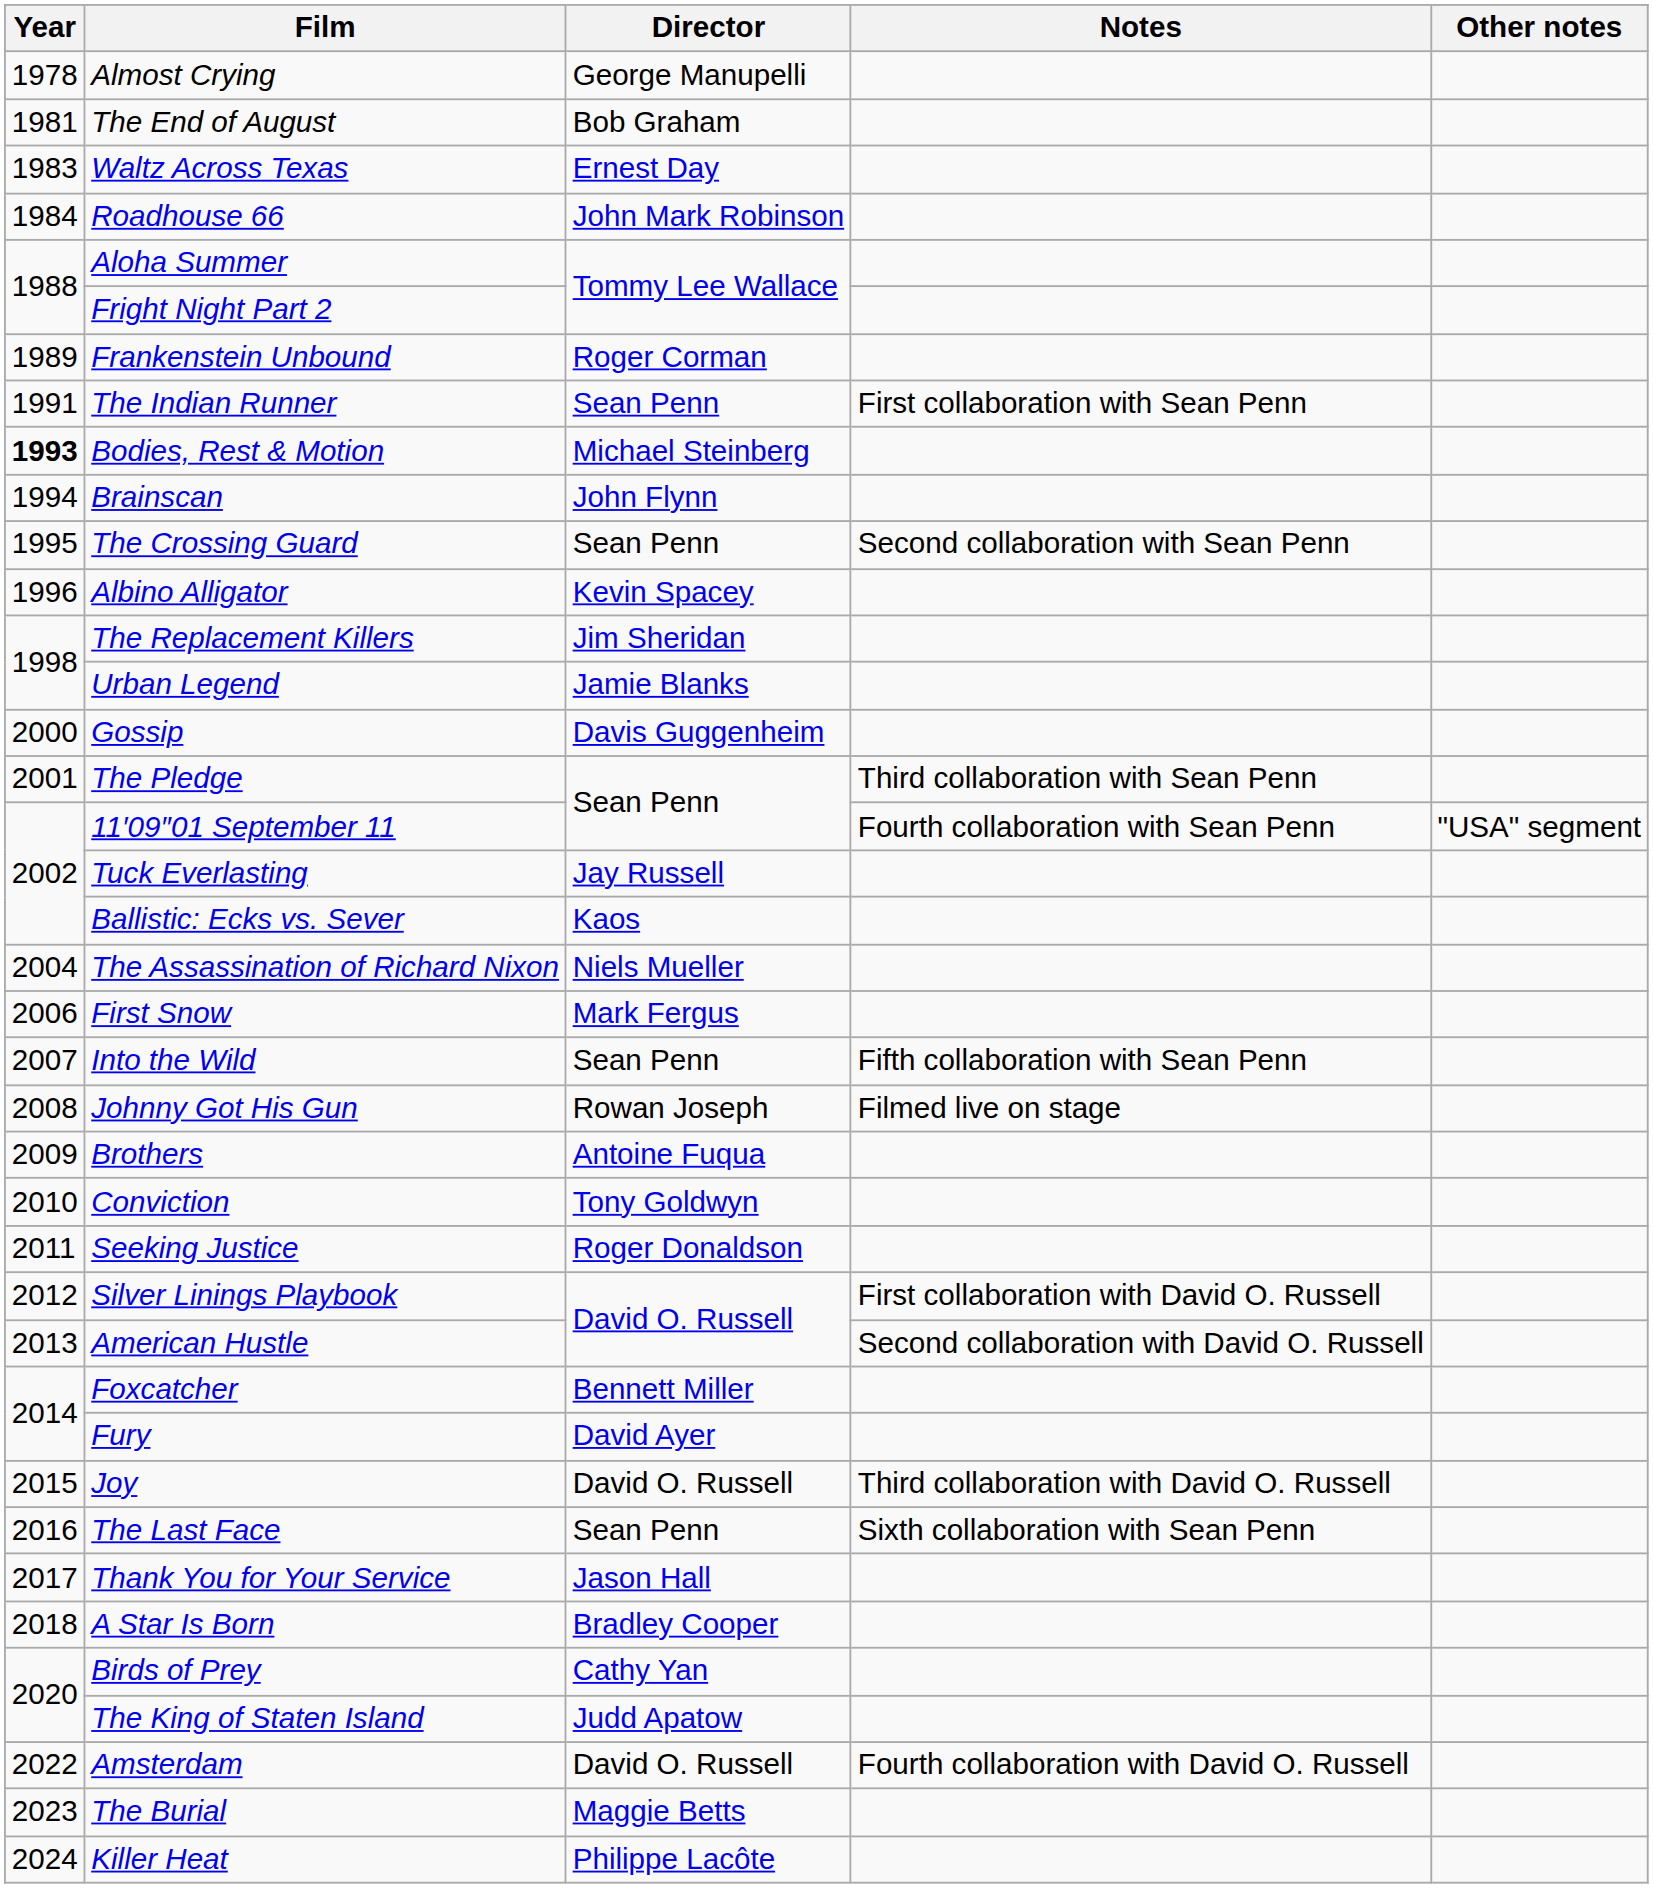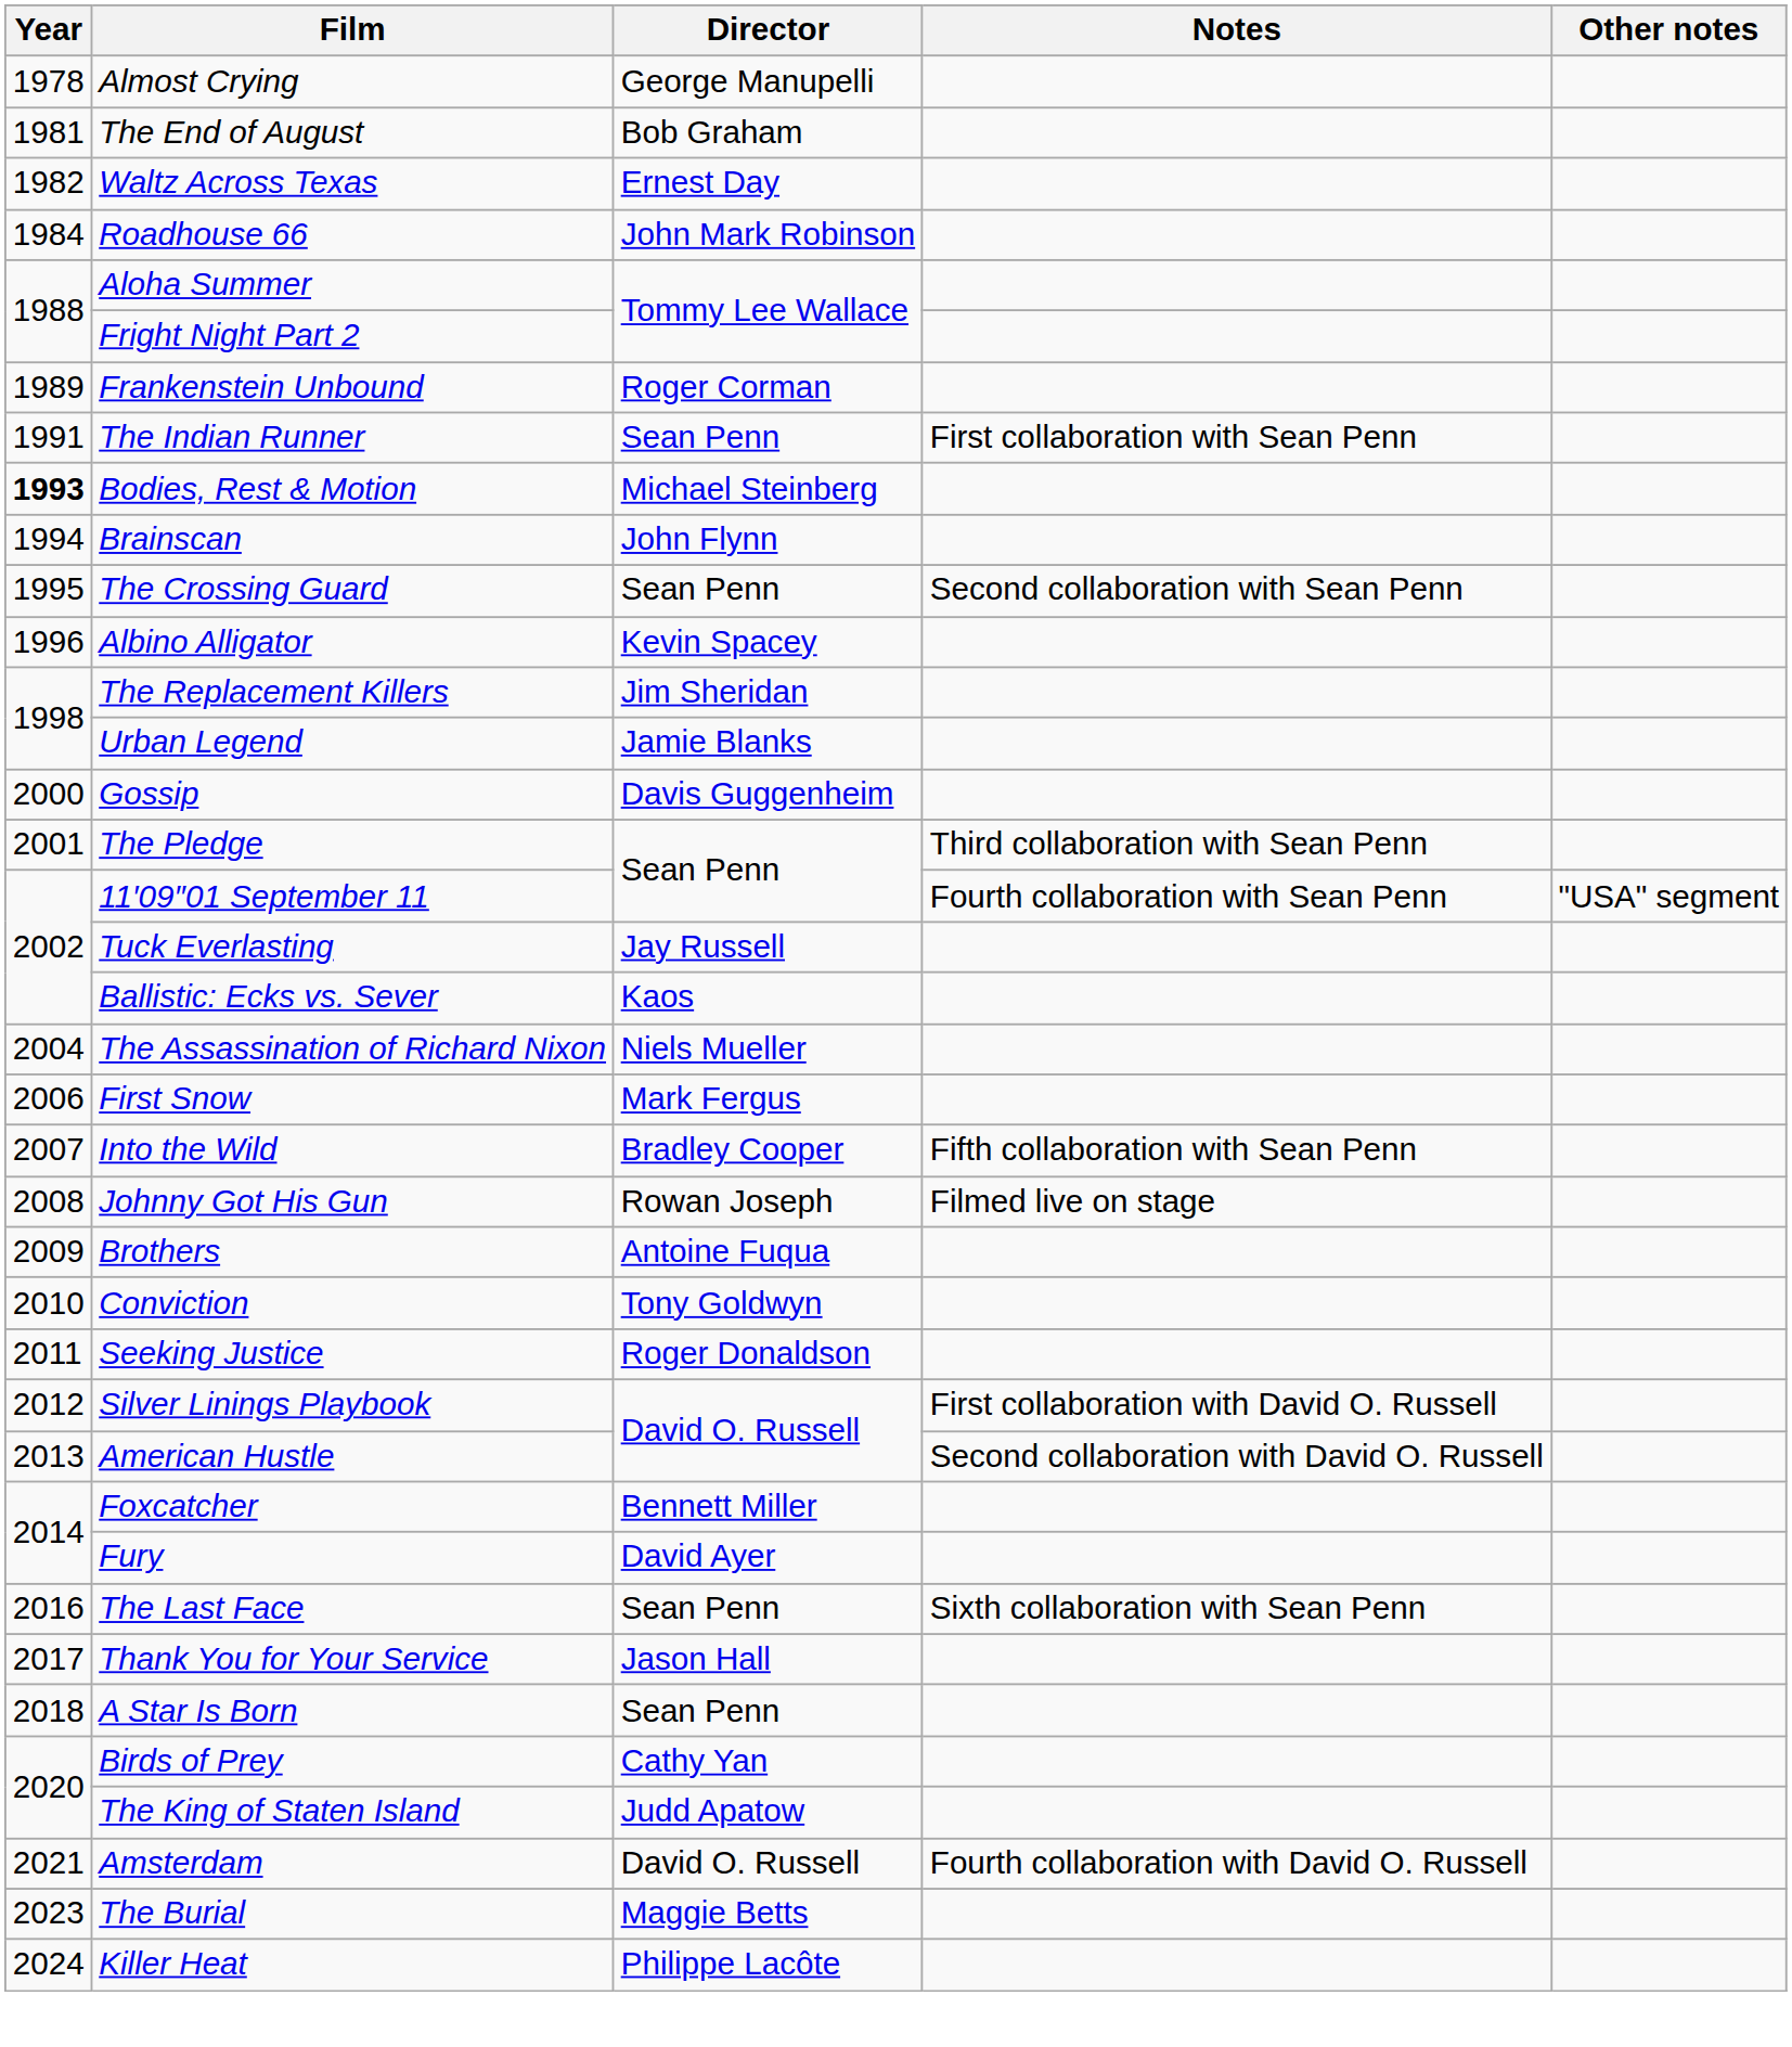Waltz Across Texas | Year: 1983 -> 1982
Into the Wild | Director: Sean Penn -> Bradley Cooper
- row: 2015 | Joy | David O. Russell | Third collaboration with David O. Russell
A Star Is Born | Director: Bradley Cooper -> Sean Penn
Amsterdam | Year: 2022 -> 2021
